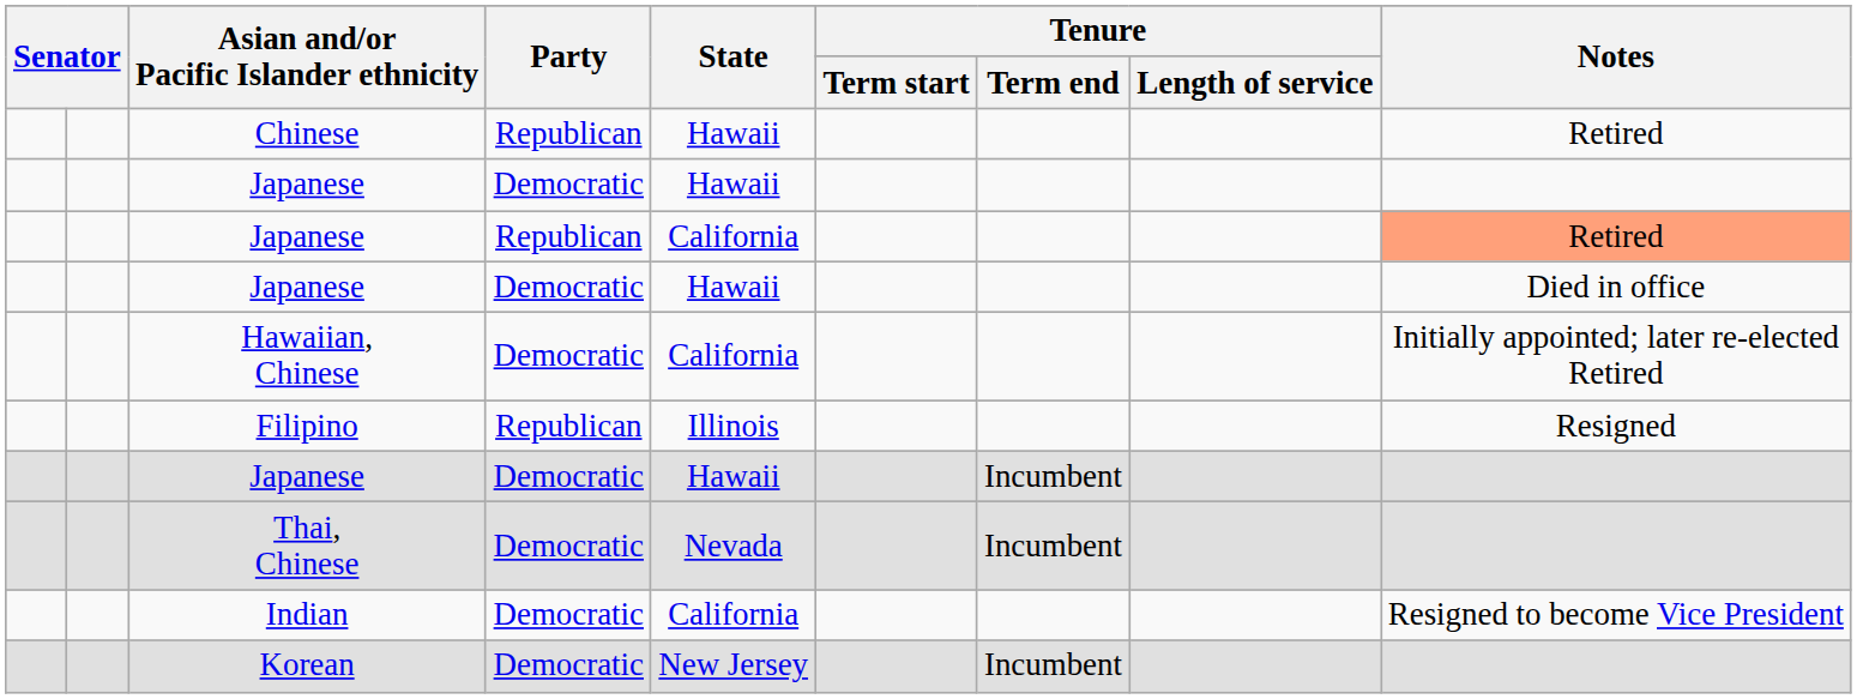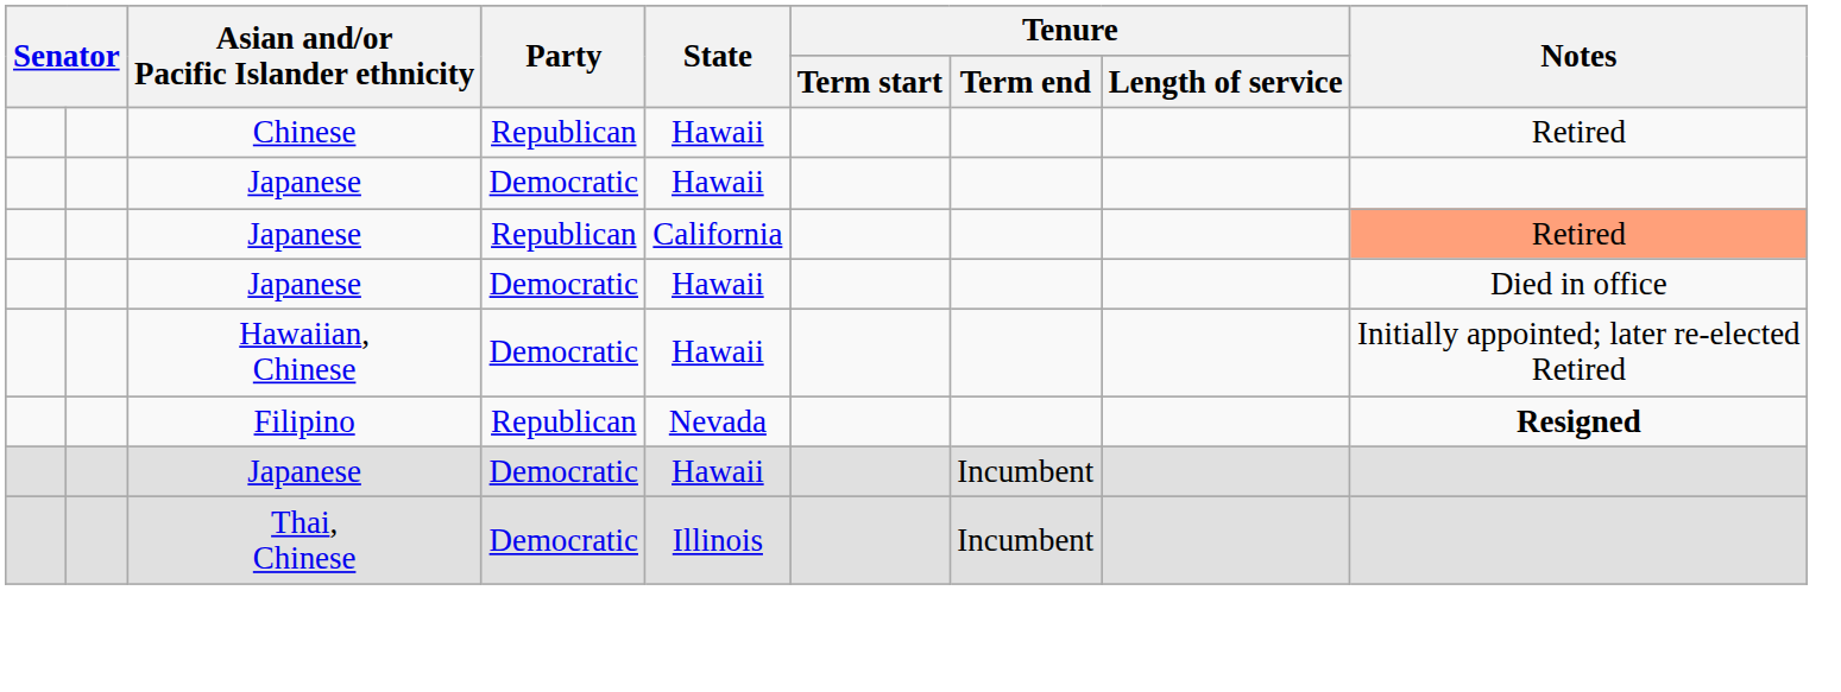Hawaiian, Chinese | State: California -> Hawaii
Filipino | State: Illinois -> Nevada
Filipino | Notes: normal -> bold
Thai, Chinese | State: Nevada -> Illinois
- row: Indian | Democratic | California | Resigned to become Vice President
- row: Korean | Democratic | New Jersey | Incumbent
